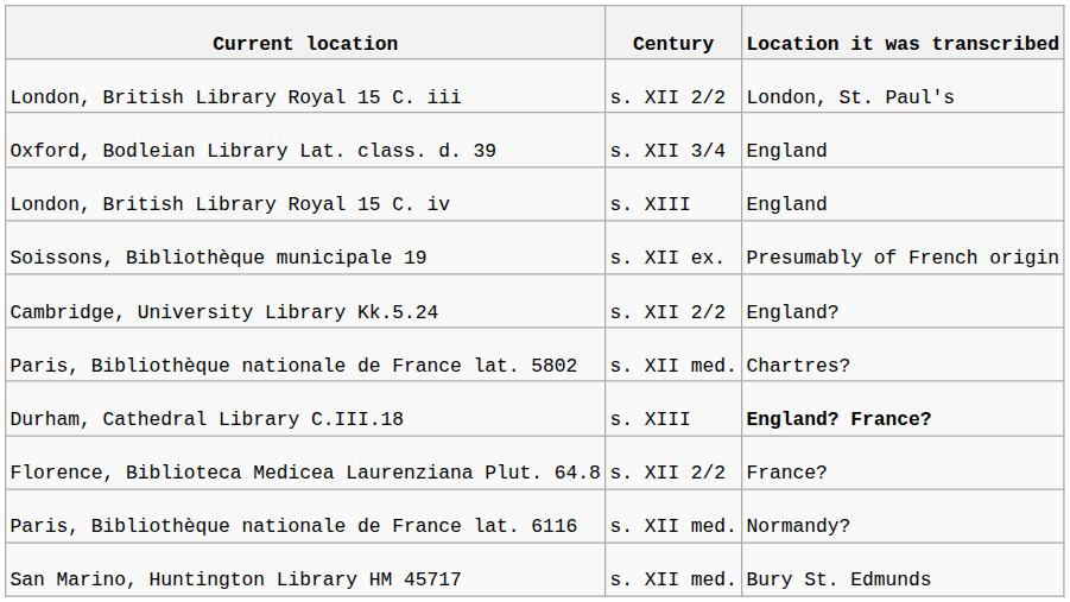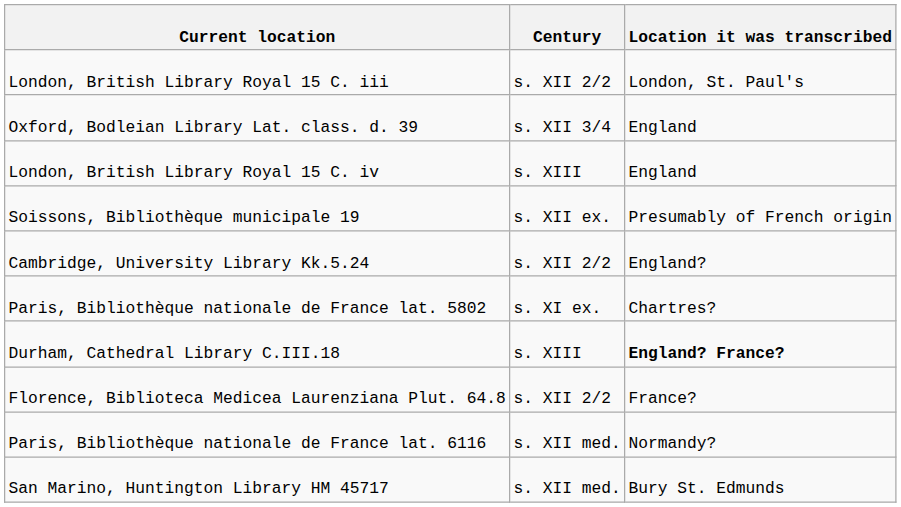Paris, Bibliothèque nationale de France lat. 5802 | Century: s. XII med. -> s. XI ex.
